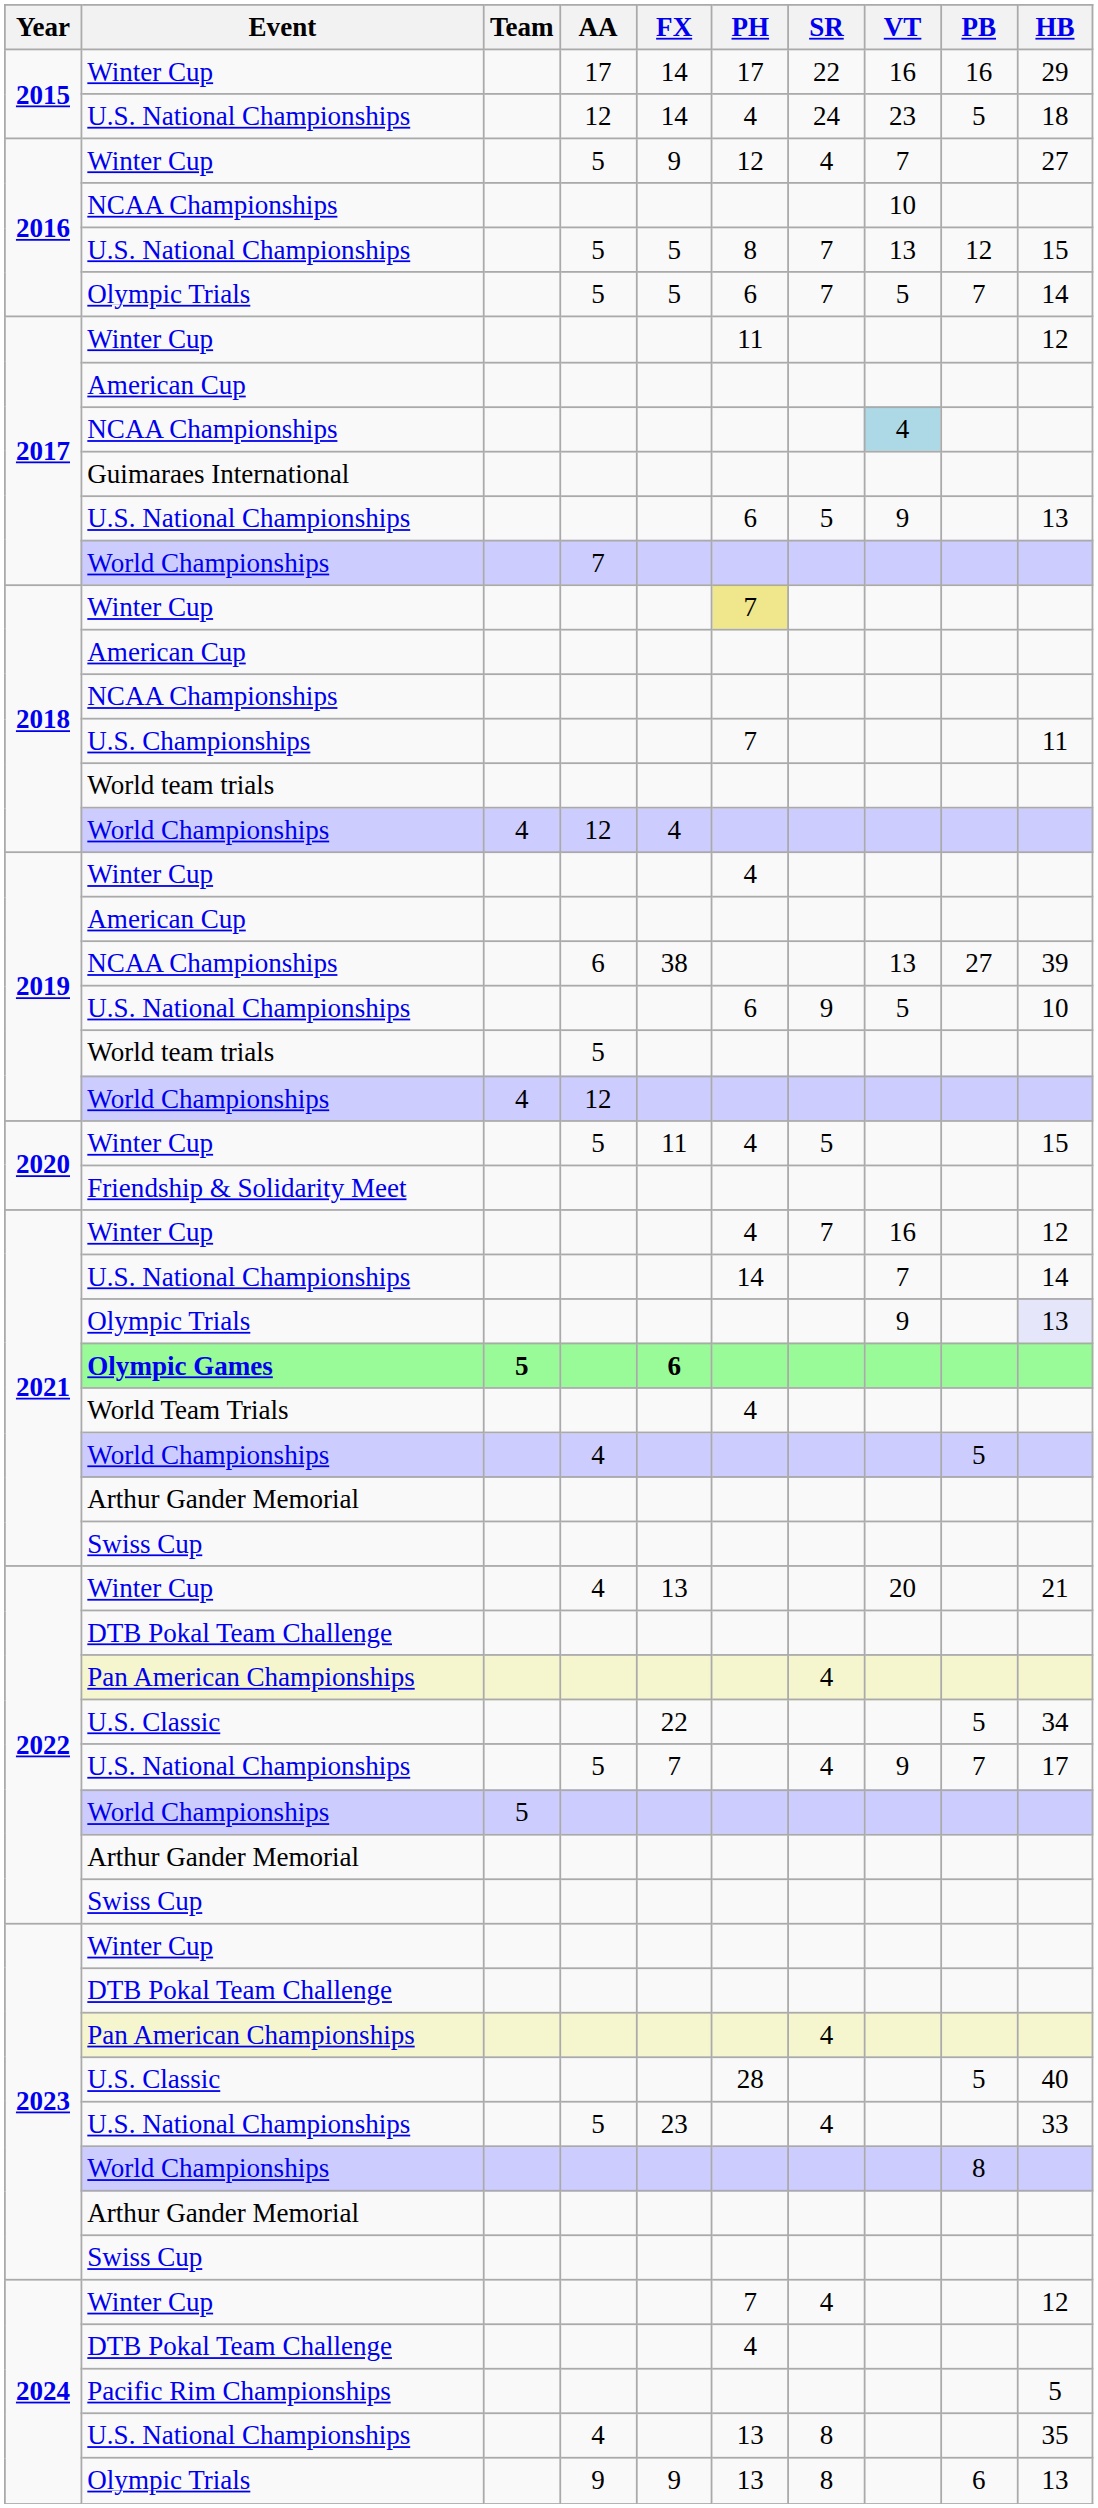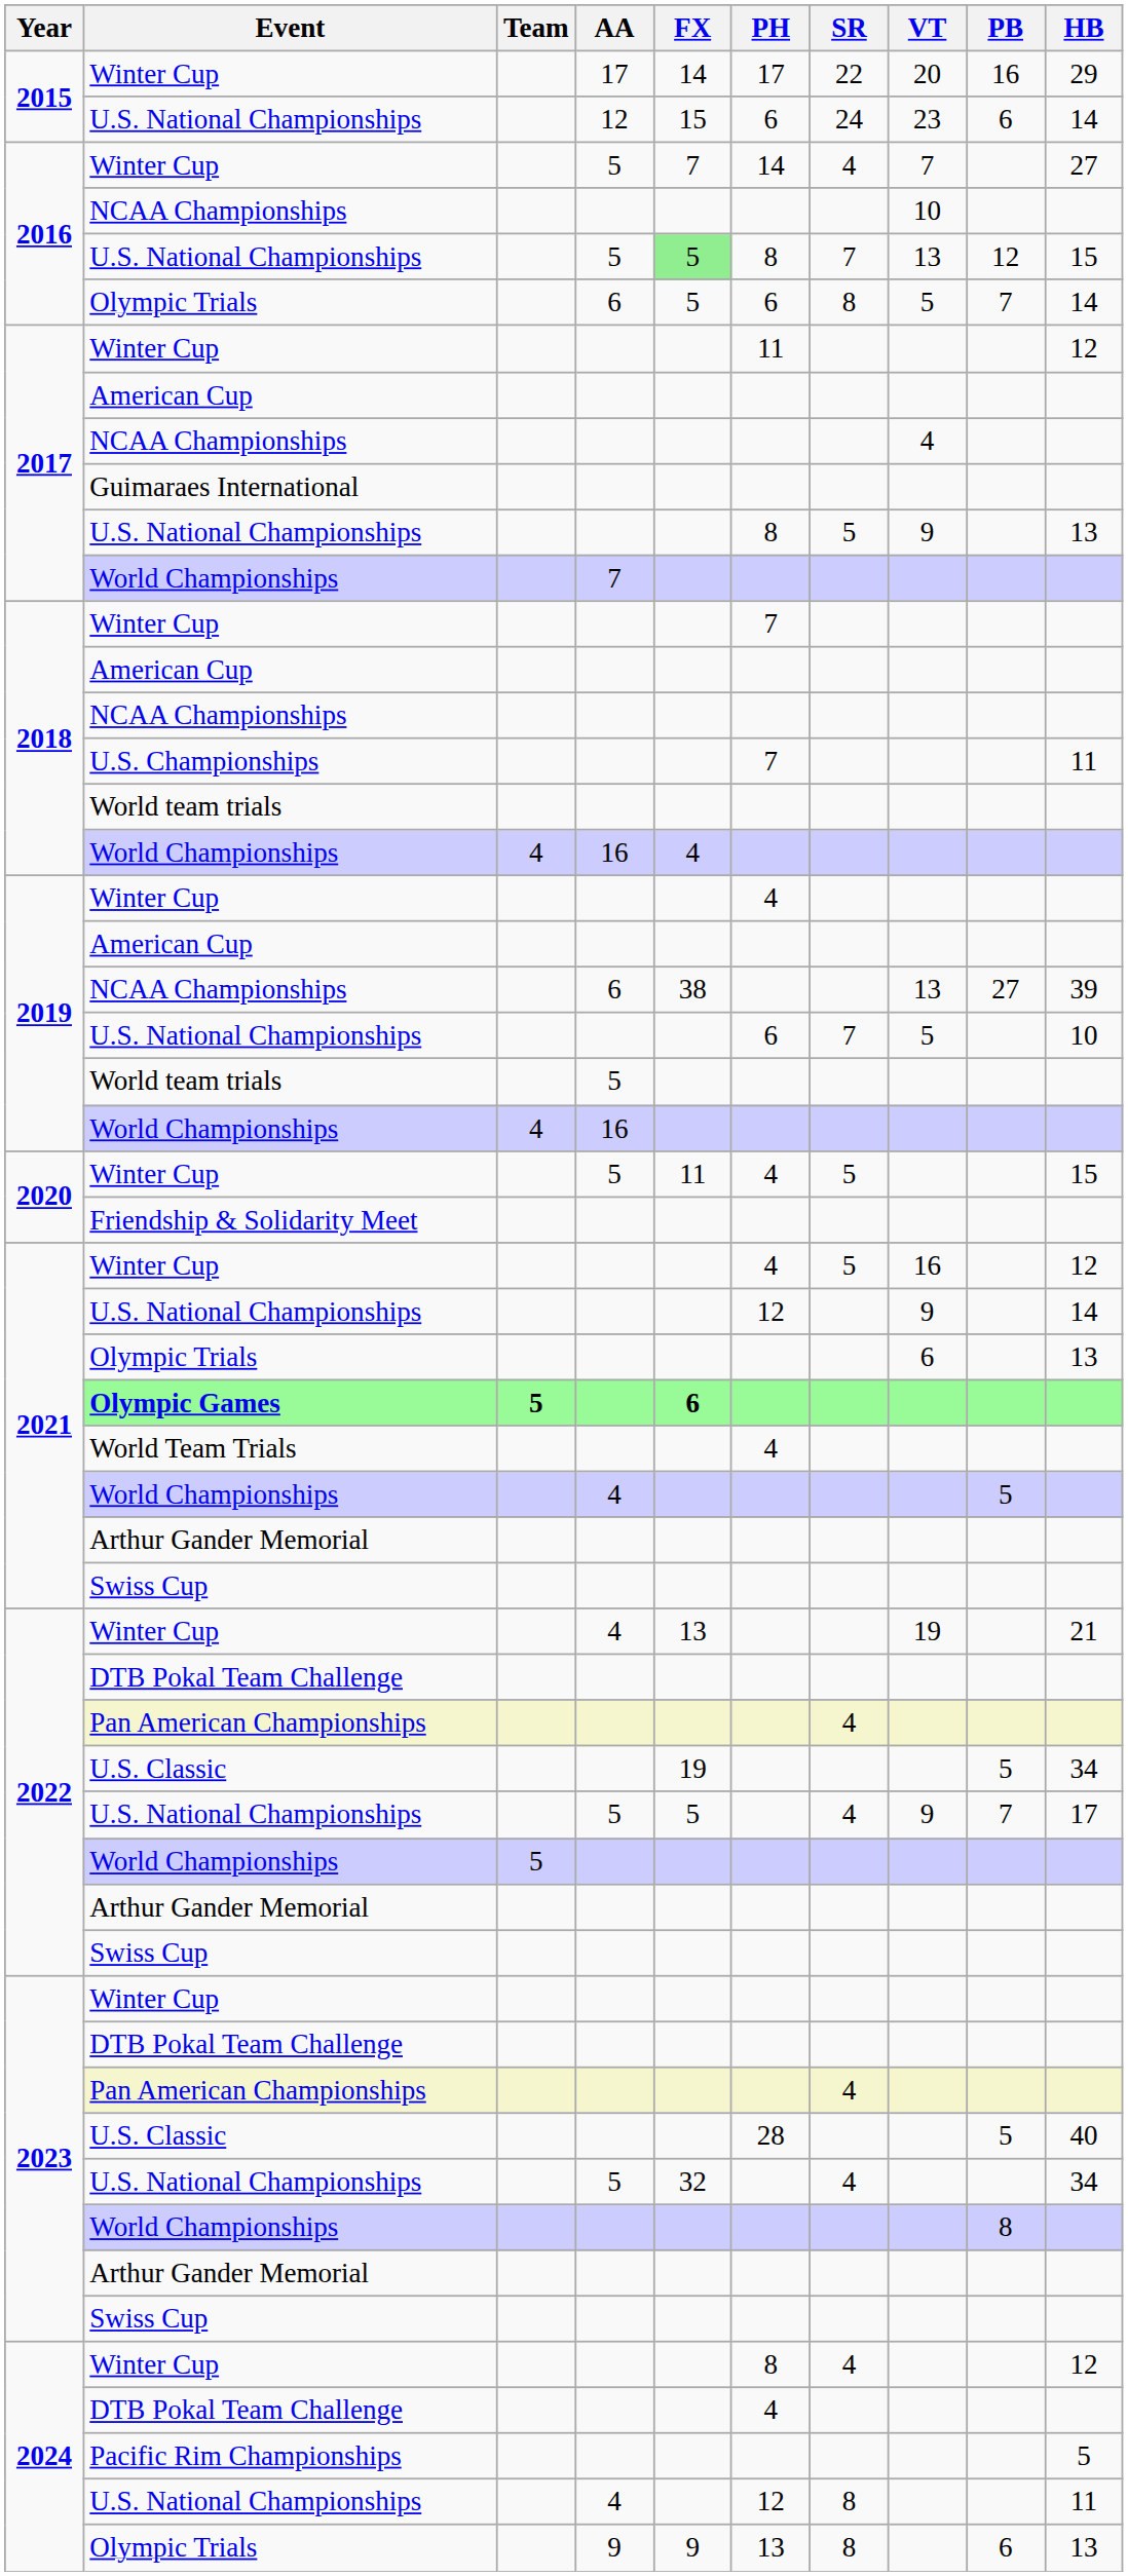2015 / Winter Cup | VT: 16 -> 20
2015 / U.S. National Championships | FX: 14 -> 15
2015 / U.S. National Championships | PH: 4 -> 6
2015 / U.S. National Championships | PB: 5 -> 6
2015 / U.S. National Championships | HB: 18 -> 14
2016 / Winter Cup | FX: 9 -> 7
2016 / Winter Cup | PH: 12 -> 14
2016 / U.S. National Championships | FX: no background -> lightgreen background
2016 / Olympic Trials | AA: 5 -> 6
2016 / Olympic Trials | SR: 7 -> 8
2017 / NCAA Championships | VT: lightblue background -> no background
2017 / U.S. National Championships | PH: 6 -> 8
2018 / Winter Cup | PH: khaki background -> no background
2018 / World Championships | AA: 12 -> 16
2019 / U.S. National Championships | SR: 9 -> 7
2019 / World Championships | AA: 12 -> 16
2021 / Winter Cup | SR: 7 -> 5
2021 / U.S. National Championships | PH: 14 -> 12
2021 / U.S. National Championships | VT: 7 -> 9
2021 / Olympic Trials | VT: 9 -> 6
2021 / Olympic Trials | HB: lavender background -> no background
2022 / Winter Cup | VT: 20 -> 19
2022 / U.S. Classic | FX: 22 -> 19
2022 / U.S. National Championships | FX: 7 -> 5
2023 / U.S. National Championships | FX: 23 -> 32
2023 / U.S. National Championships | HB: 33 -> 34
2024 / Winter Cup | PH: 7 -> 8
2024 / U.S. National Championships | PH: 13 -> 12
2024 / U.S. National Championships | HB: 35 -> 11
